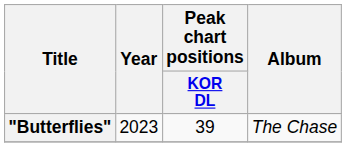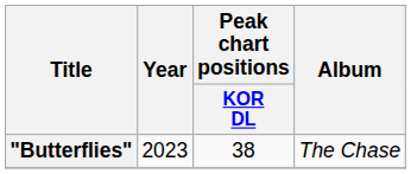"Butterflies" | Peak chart positions / KOR DL: 39 -> 38
